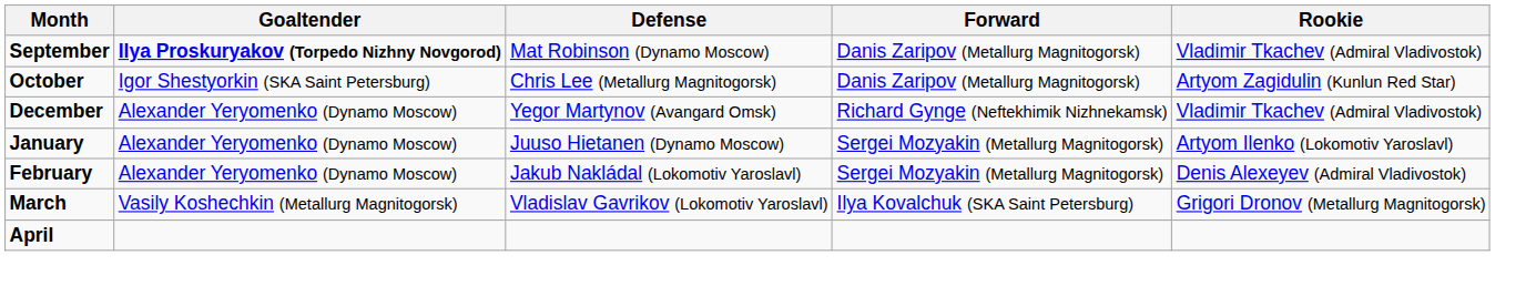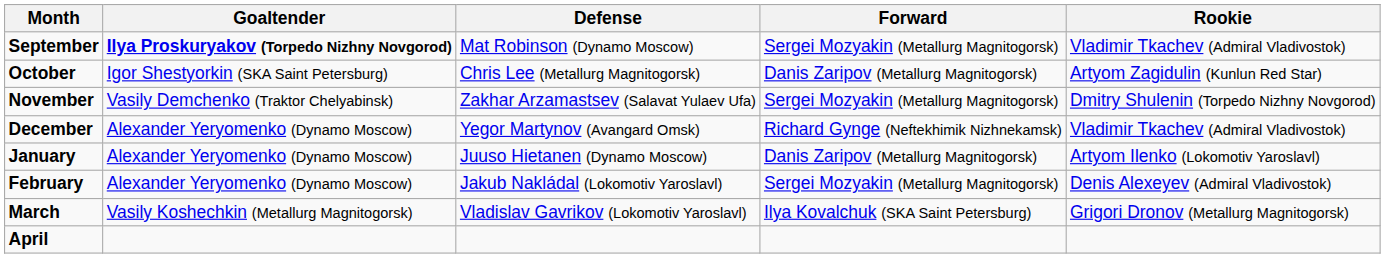September | Forward: Danis Zaripov (Metallurg Magnitogorsk) -> Sergei Mozyakin (Metallurg Magnitogorsk)
+ row: November | Vasily Demchenko (Traktor Chelyabinsk) | Zakhar Arzamastsev (Salavat Yulaev Ufa) | Sergei Mozyakin (Metallurg Magnitogorsk) | Dmitry Shulenin (Torpedo Nizhny Novgorod)
January | Forward: Sergei Mozyakin (Metallurg Magnitogorsk) -> Danis Zaripov (Metallurg Magnitogorsk)
